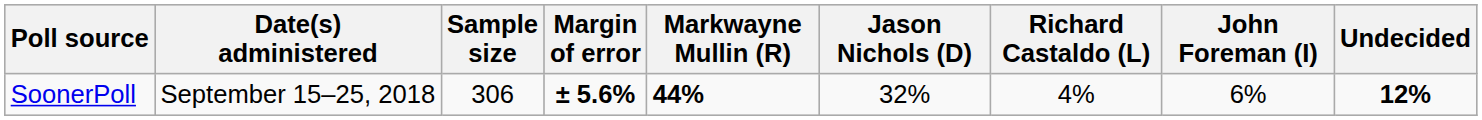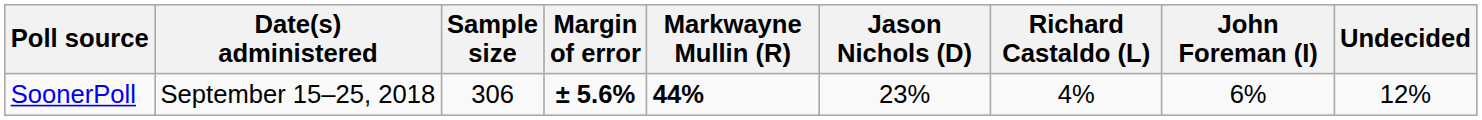SoonerPoll | Jason Nichols (D): 32% -> 23%
SoonerPoll | Undecided: bold -> normal
